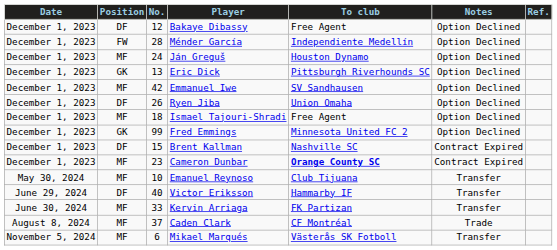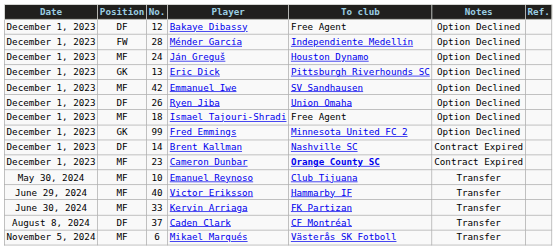Brent Kallman | No.: 15 -> 14
Victor Eriksson | Position: DF -> MF
Caden Clark | Position: MF -> DF
Caden Clark | Notes: Trade -> Transfer
